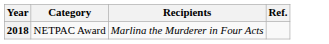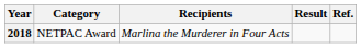+ column: Result
